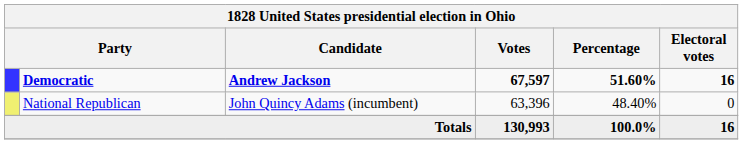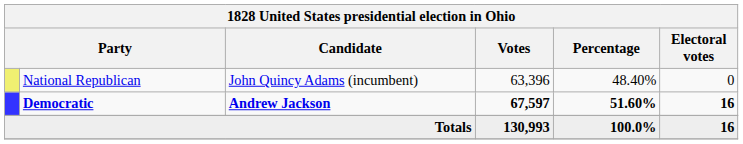rows swapped: Democratic <-> National Republican
